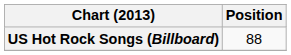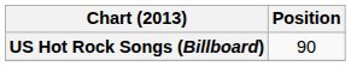US Hot Rock Songs (Billboard) | Position: 88 -> 90
